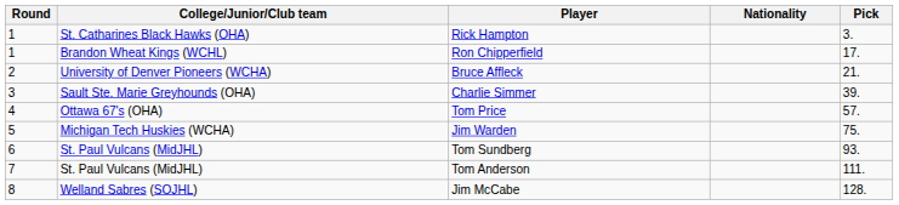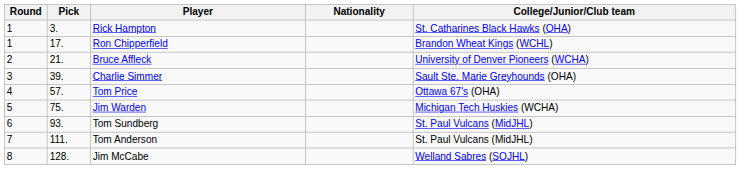columns swapped: Pick <-> College/Junior/Club team
